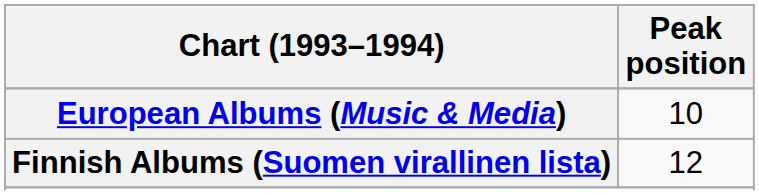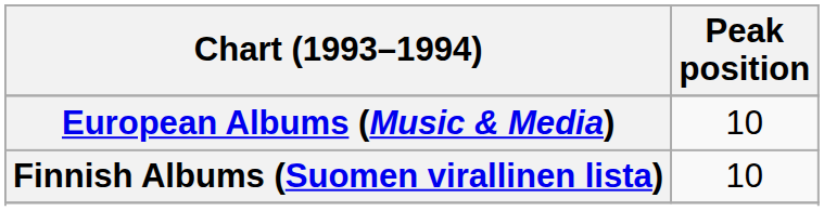Finnish Albums (Suomen virallinen lista) | Peak position: 12 -> 10
